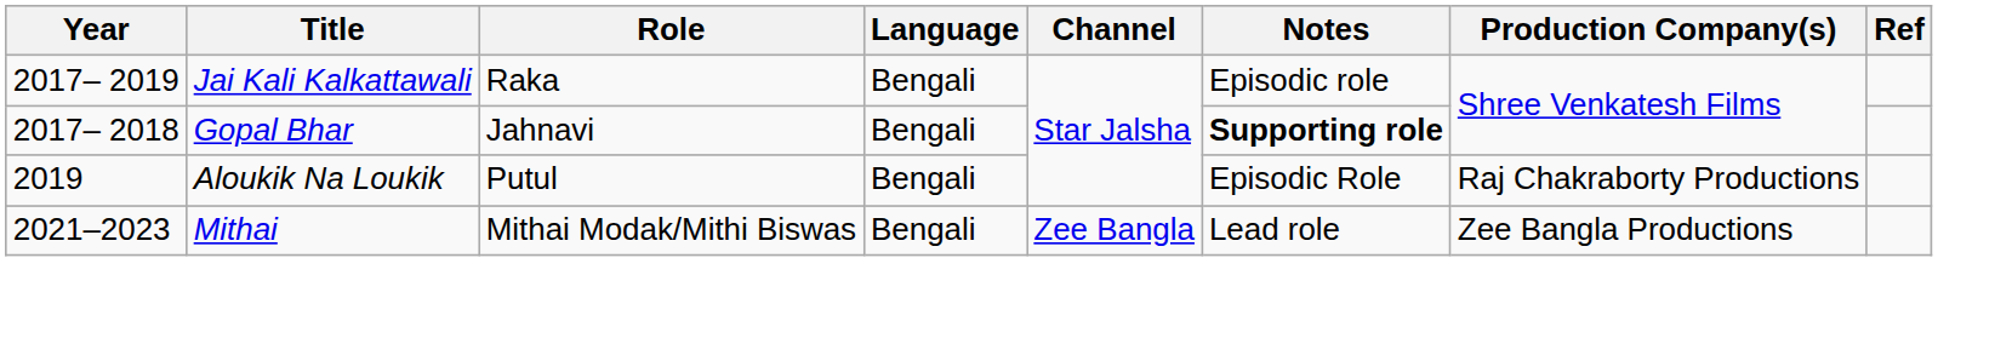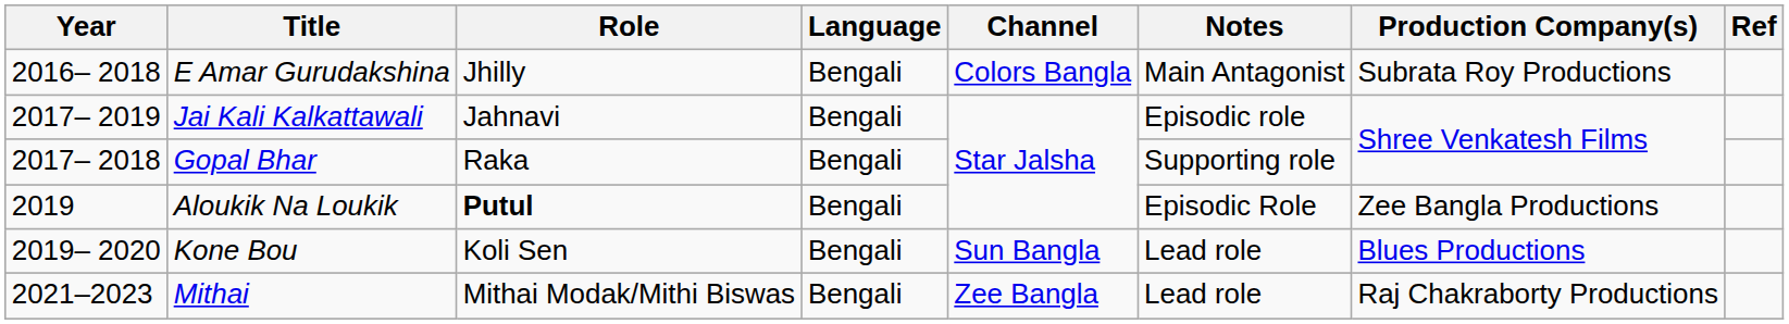+ row: 2016– 2018 | E Amar Gurudakshina | Jhilly | Bengali | Colors Bangla | Main Antagonist | Subrata Roy Productions
Jai Kali Kalkattawali | Role: Raka -> Jahnavi
Gopal Bhar | Role: Jahnavi -> Raka
Gopal Bhar | Notes: bold -> normal
Aloukik Na Loukik | Role: normal -> bold
Aloukik Na Loukik | Production Company(s): Raj Chakraborty Productions -> Zee Bangla Productions
+ row: 2019– 2020 | Kone Bou | Koli Sen | Bengali | Sun Bangla | Lead role | Blues Productions
Mithai | Production Company(s): Zee Bangla Productions -> Raj Chakraborty Productions
